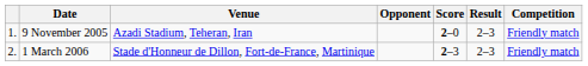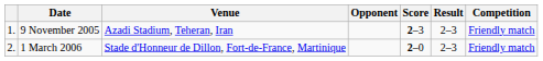9 November 2005 | Score: 2–0 -> 2–3
1 March 2006 | Score: 2–3 -> 2–0
